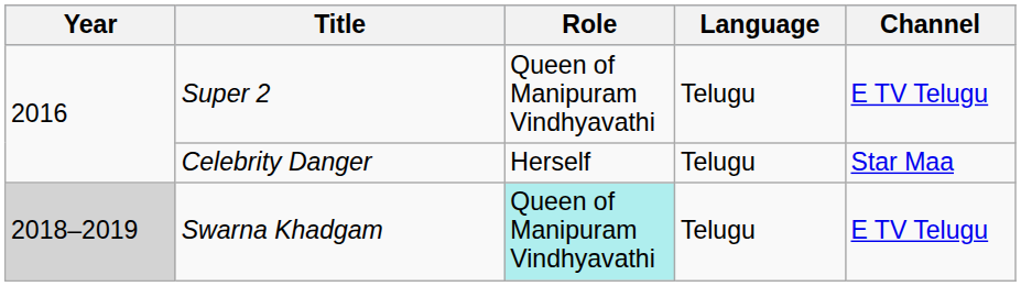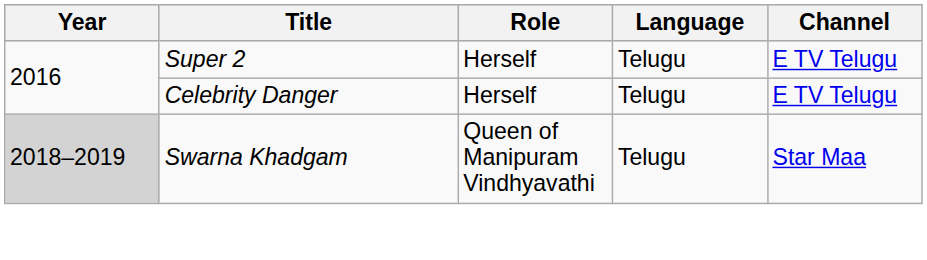Super 2 | Role: Queen of Manipuram Vindhyavathi -> Herself
Celebrity Danger | Channel: Star Maa -> E TV Telugu
Swarna Khadgam | Role: paleturquoise background -> no background
Swarna Khadgam | Channel: E TV Telugu -> Star Maa
